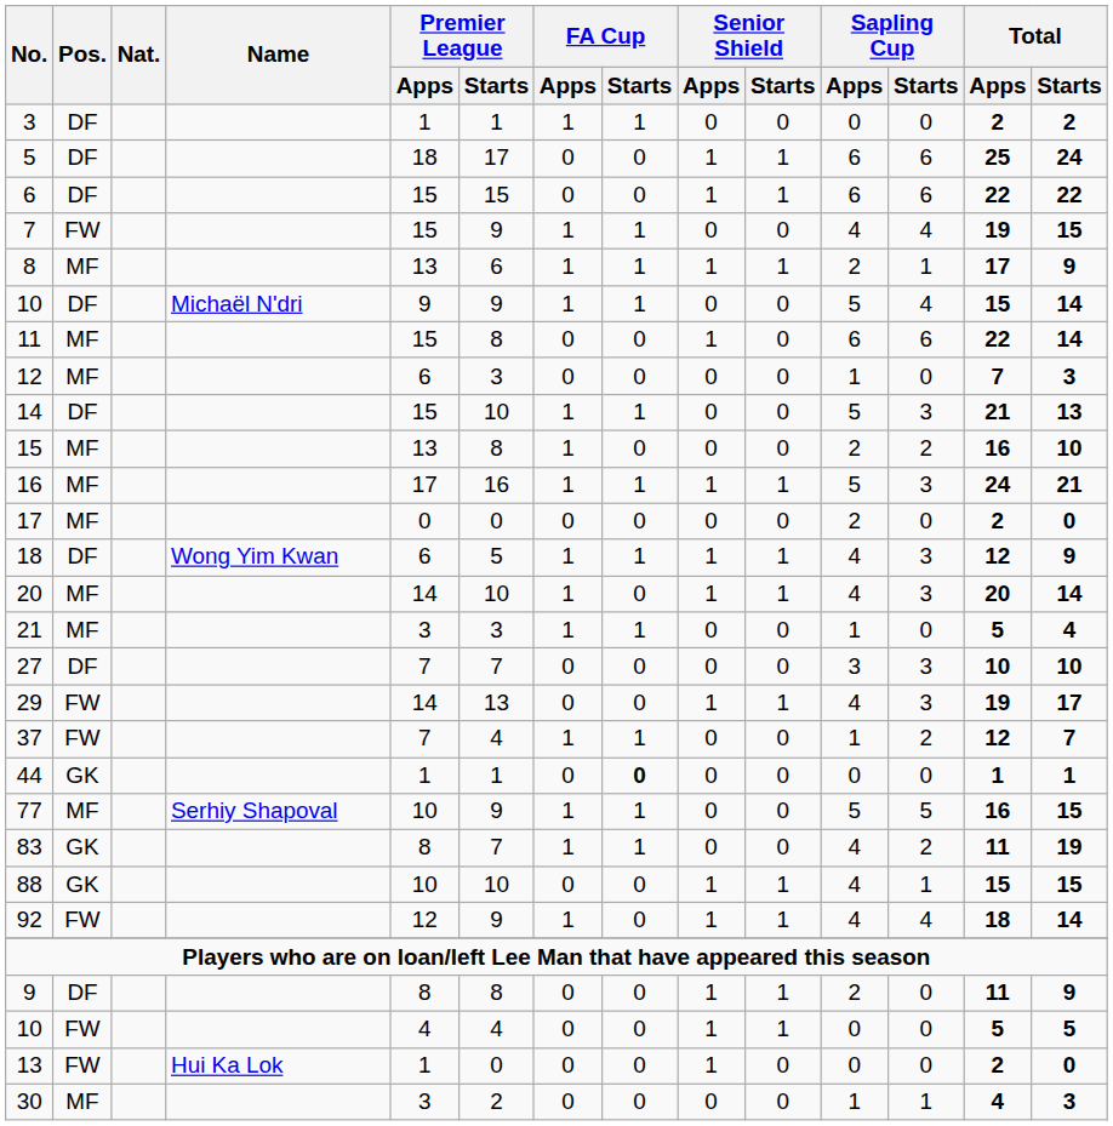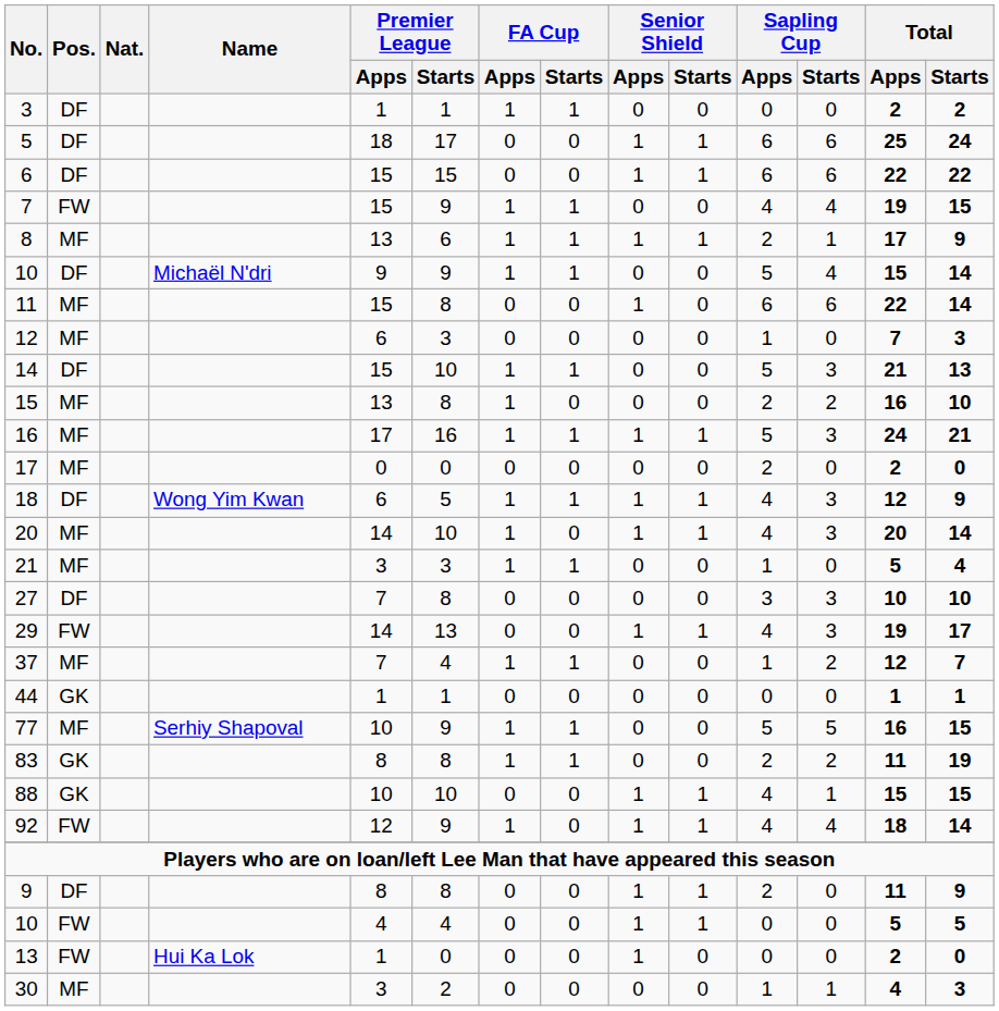27 | Premier League / Starts: 7 -> 8
37 | Pos.: FW -> MF
44 | FA Cup / Starts: bold -> normal
83 | Premier League / Starts: 7 -> 8
83 | Sapling Cup / Apps: 4 -> 2
